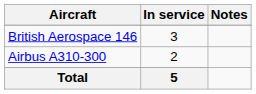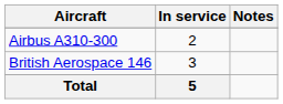rows swapped: Airbus A310-300 <-> British Aerospace 146
